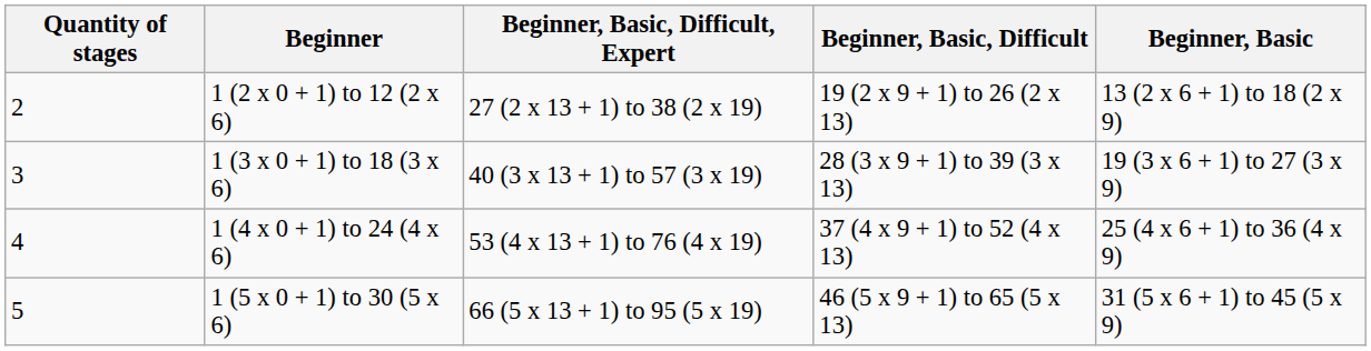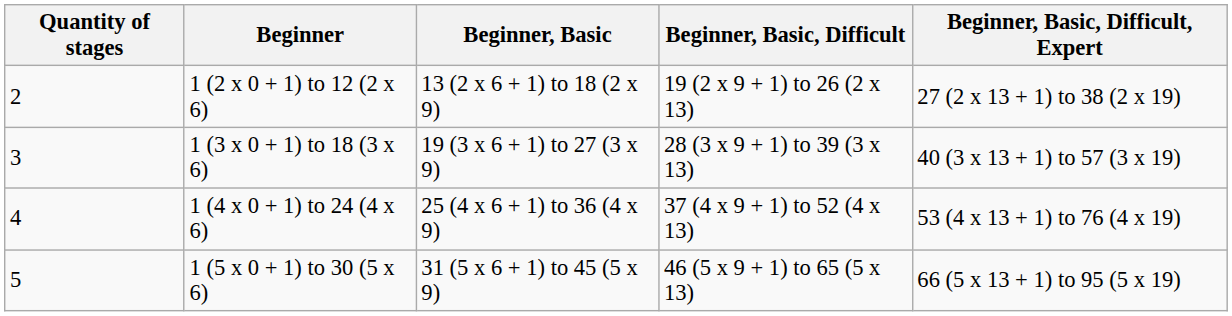columns swapped: Beginner, Basic <-> Beginner, Basic, Difficult, Expert
